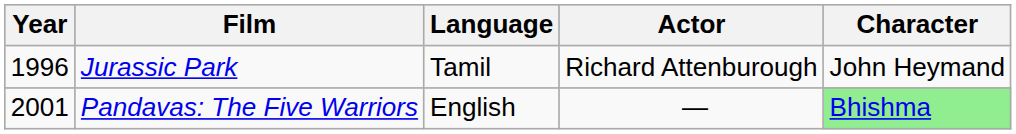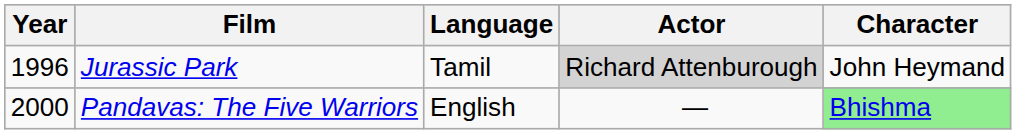Jurassic Park | Actor: no background -> lightgrey background
Pandavas: The Five Warriors | Year: 2001 -> 2000
